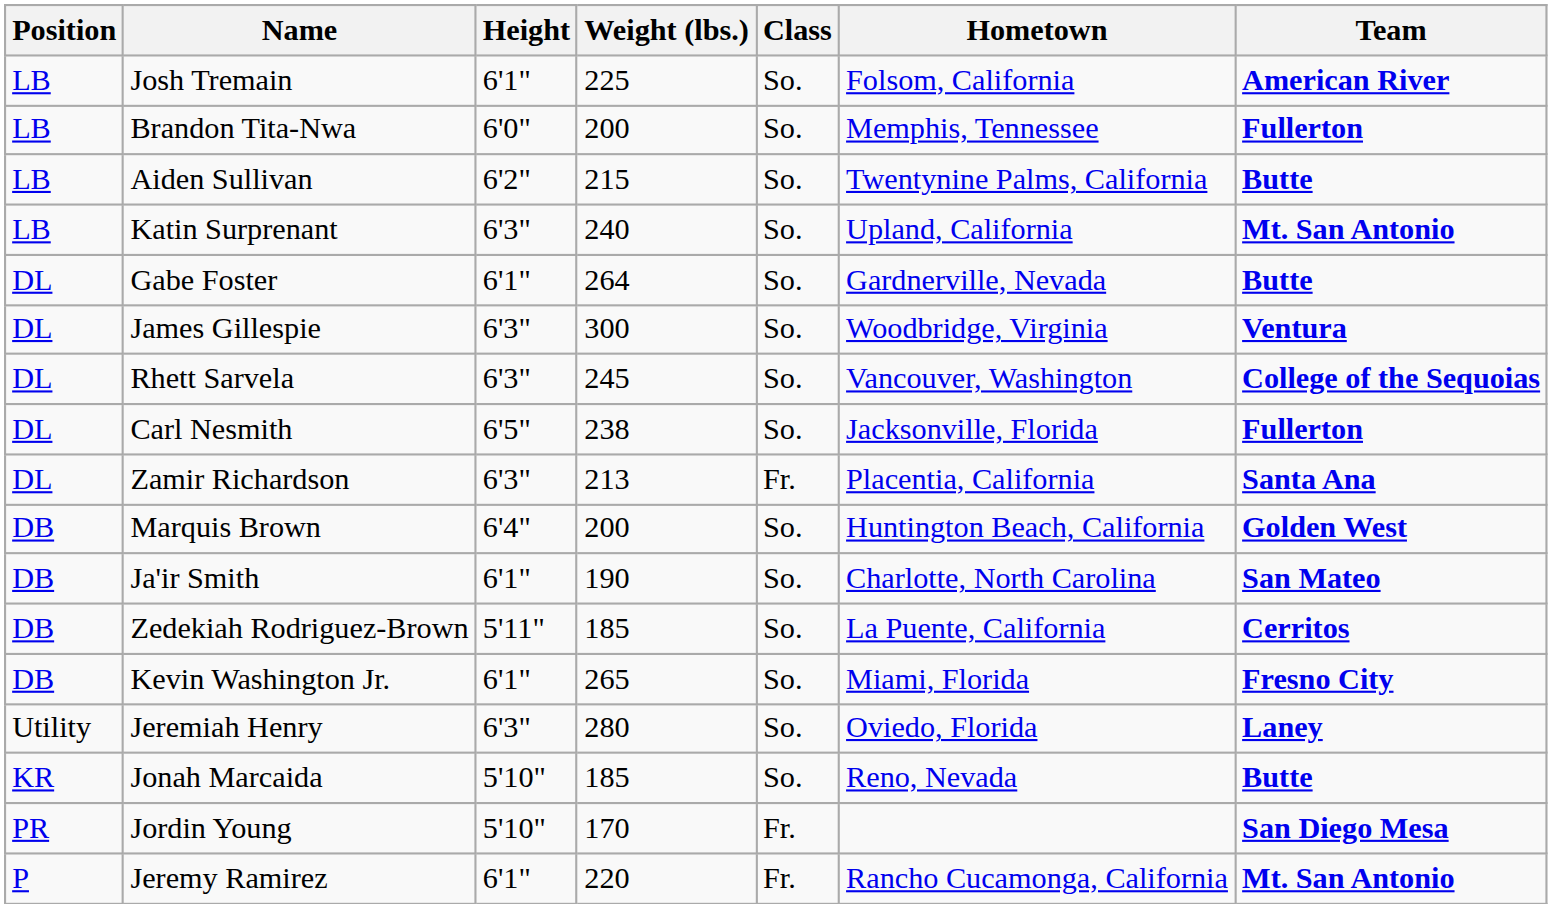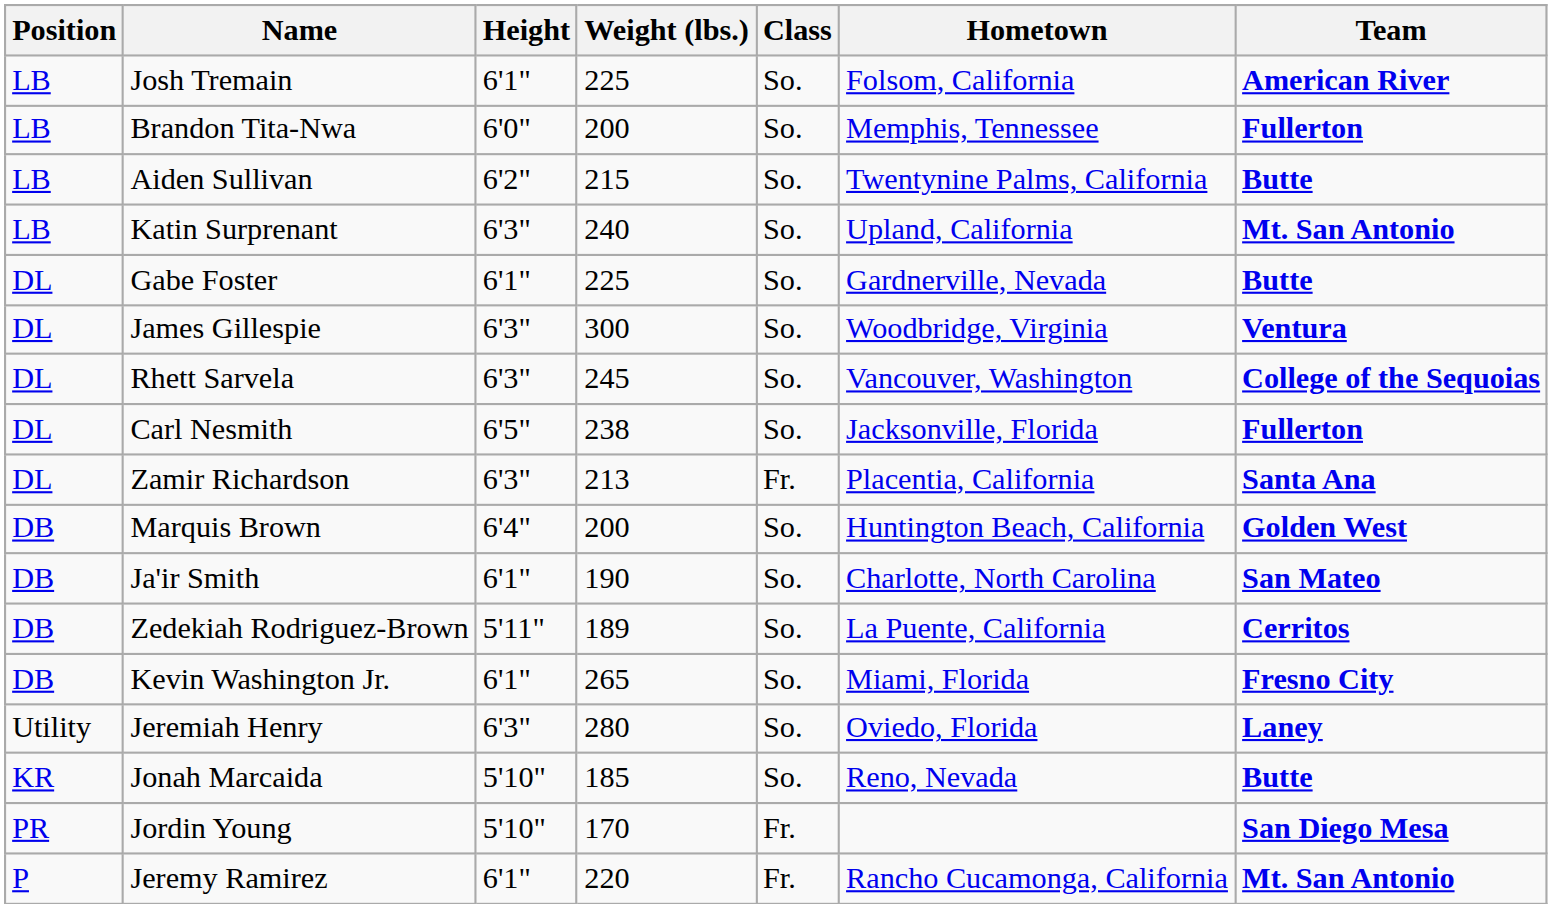Gabe Foster | Weight (lbs.): 264 -> 225
Zedekiah Rodriguez-Brown | Weight (lbs.): 185 -> 189
